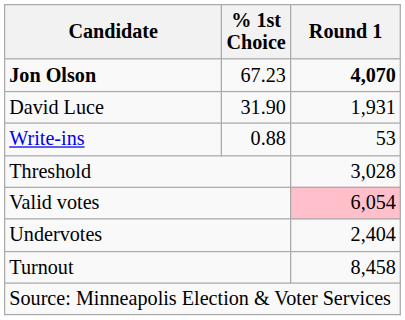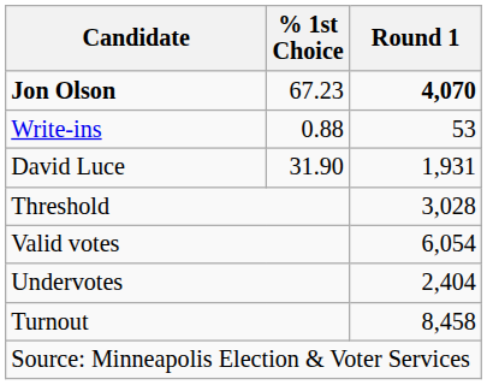rows swapped: David Luce <-> Write-ins
Valid votes | Round 1: pink background -> no background
